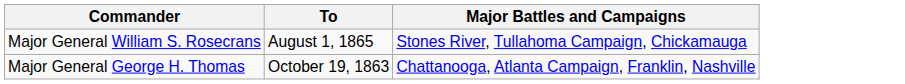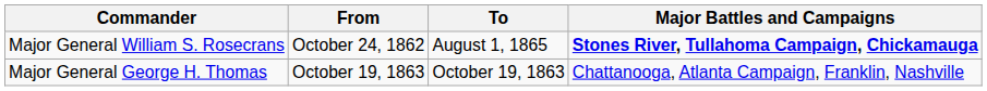+ column: From | October 24, 1862 | October 19, 1863
Major General William S. Rosecrans | Major Battles and Campaigns: normal -> bold
